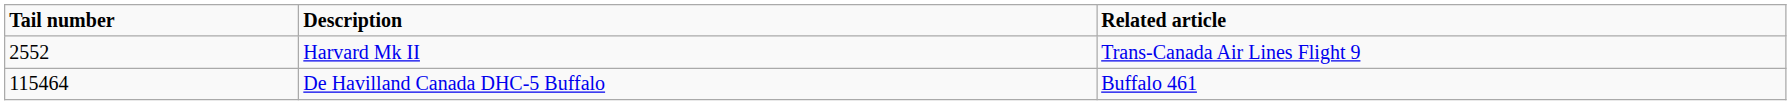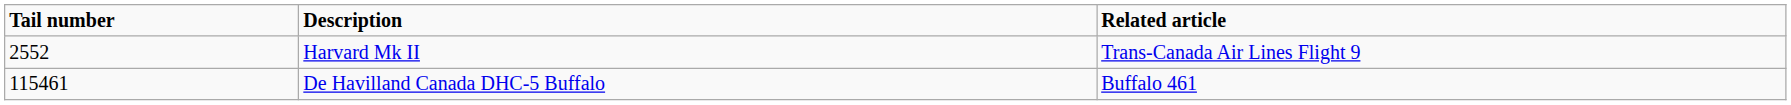De Havilland Canada DHC-5 Buffalo | Tail number: 115464 -> 115461
